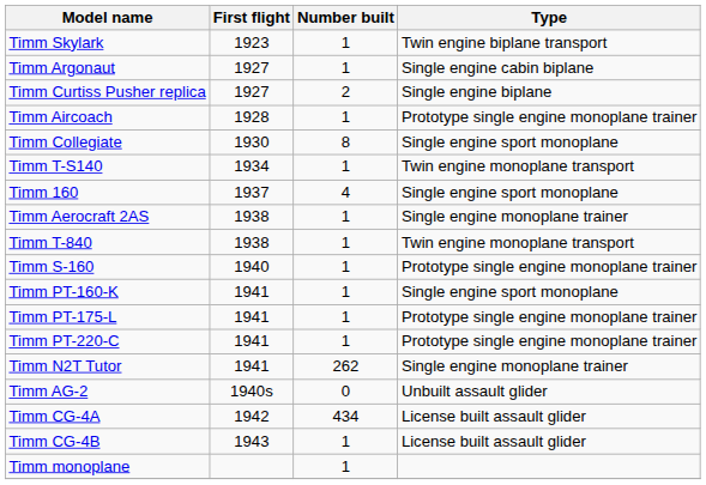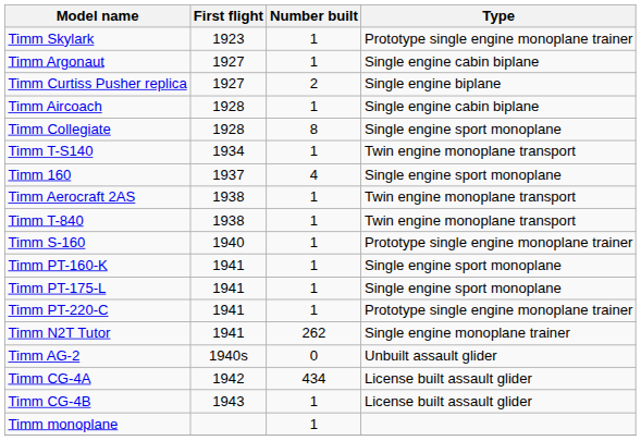Timm Skylark | Type: Twin engine biplane transport -> Prototype single engine monoplane trainer
Timm Aircoach | Type: Prototype single engine monoplane trainer -> Single engine cabin biplane
Timm Collegiate | First flight: 1930 -> 1928
Timm Aerocraft 2AS | Type: Single engine monoplane trainer -> Twin engine monoplane transport
Timm PT-175-L | Type: Prototype single engine monoplane trainer -> Single engine sport monoplane
